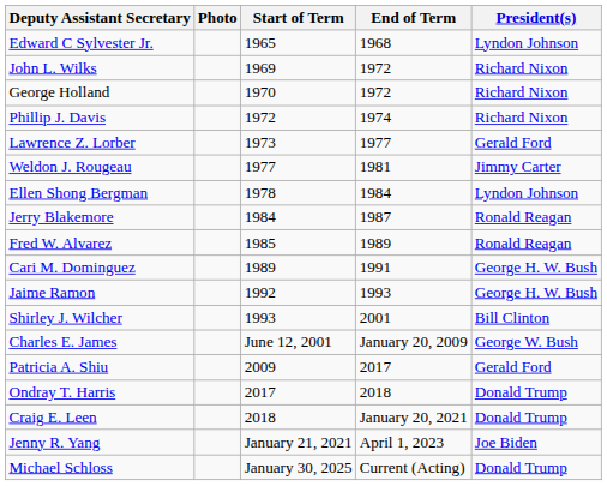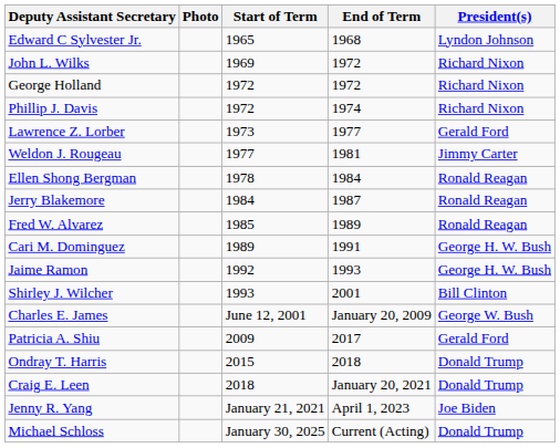George Holland | Start of Term: 1970 -> 1972
Ellen Shong Bergman | President(s): Lyndon Johnson -> Ronald Reagan
Ondray T. Harris | Start of Term: 2017 -> 2015
